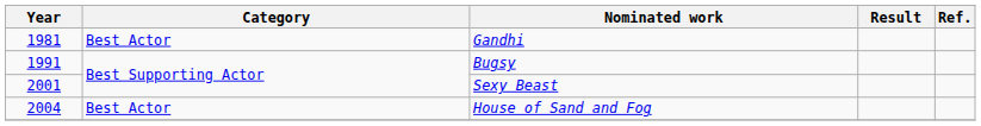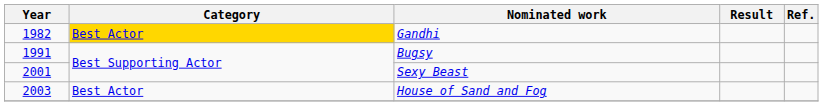Gandhi | Year: 1981 -> 1982
Gandhi | Category: no background -> gold background
House of Sand and Fog | Year: 2004 -> 2003
